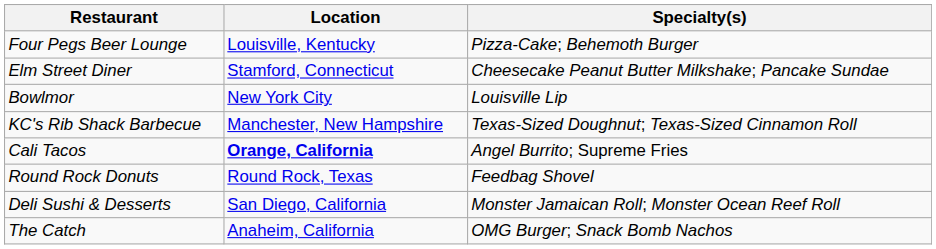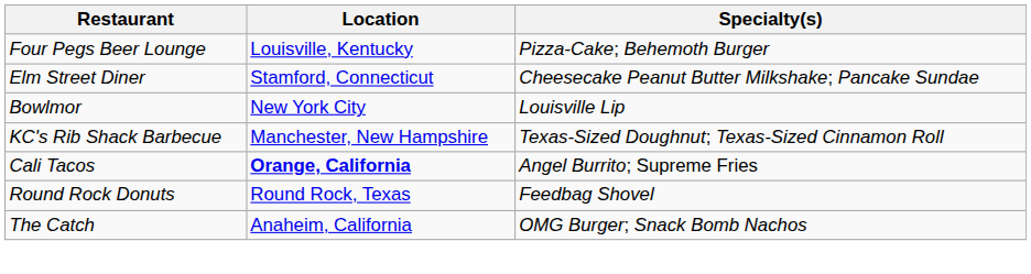- row: Deli Sushi & Desserts | San Diego, California | Monster Jamaican Roll; Monster Ocean Reef Roll
